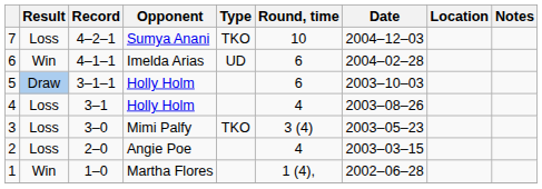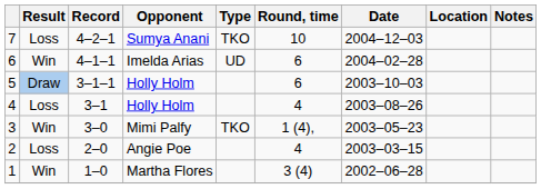3 | Result: Loss -> Win
3 | Round, time: 3 (4) -> 1 (4),
1 | Round, time: 1 (4), -> 3 (4)
